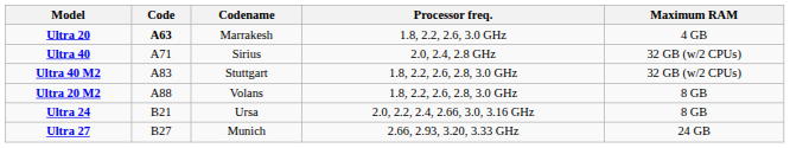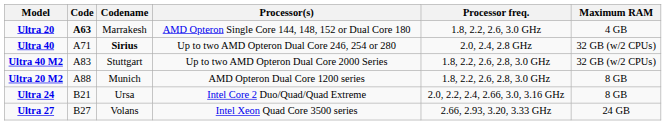+ column: Processor(s) | AMD Opteron Single Core 144, 148, 152 or Dual Core 180 | Up to two AMD Opteron Dual Core 246, 254 or 280 | Up to two AMD Opteron Dual Core 2000 Series | AMD Opteron Dual Core 1200 series | Intel Core 2 Duo/Quad/Quad Extreme | Intel Xeon Quad Core 3500 series
Ultra 40 | Codename: normal -> bold
Ultra 20 M2 | Codename: Volans -> Munich
Ultra 27 | Codename: Munich -> Volans
